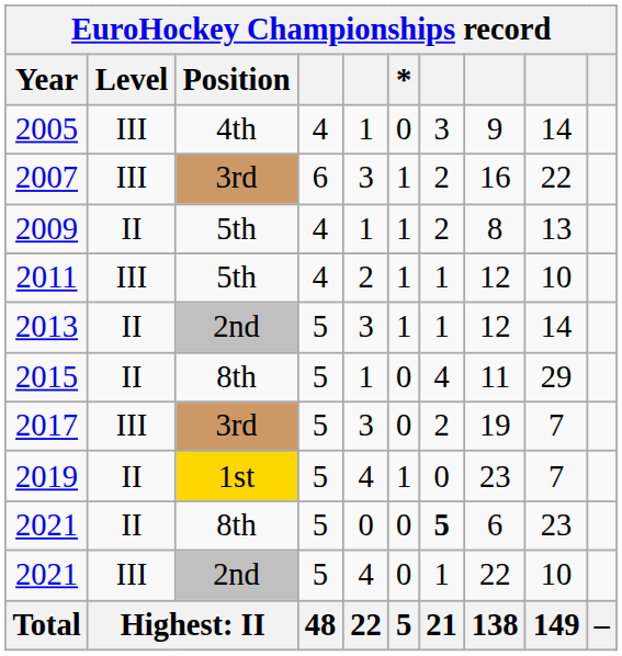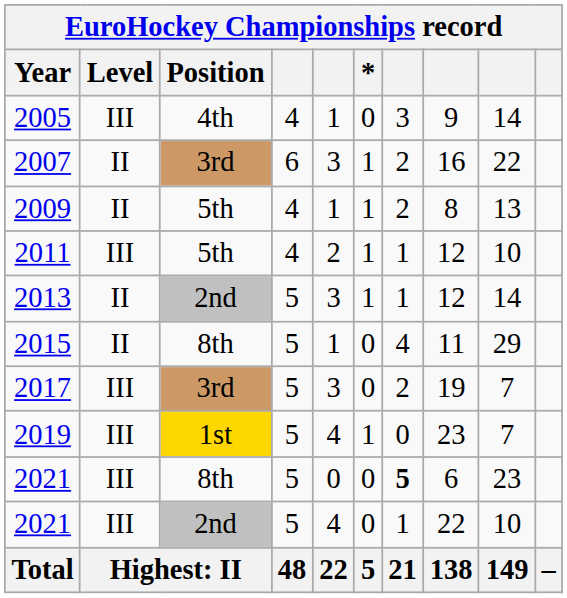2007 | Level: III -> II
2019 | Level: II -> III
2021 / 8th | Level: II -> III
